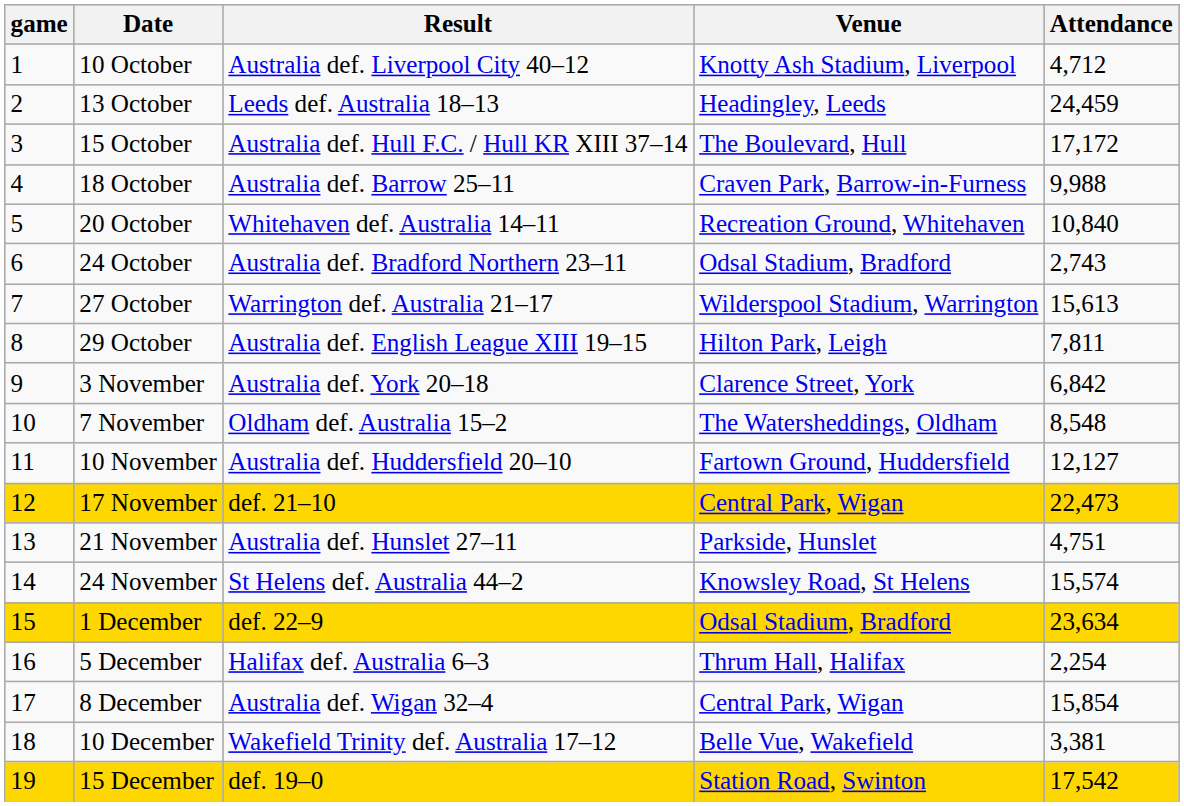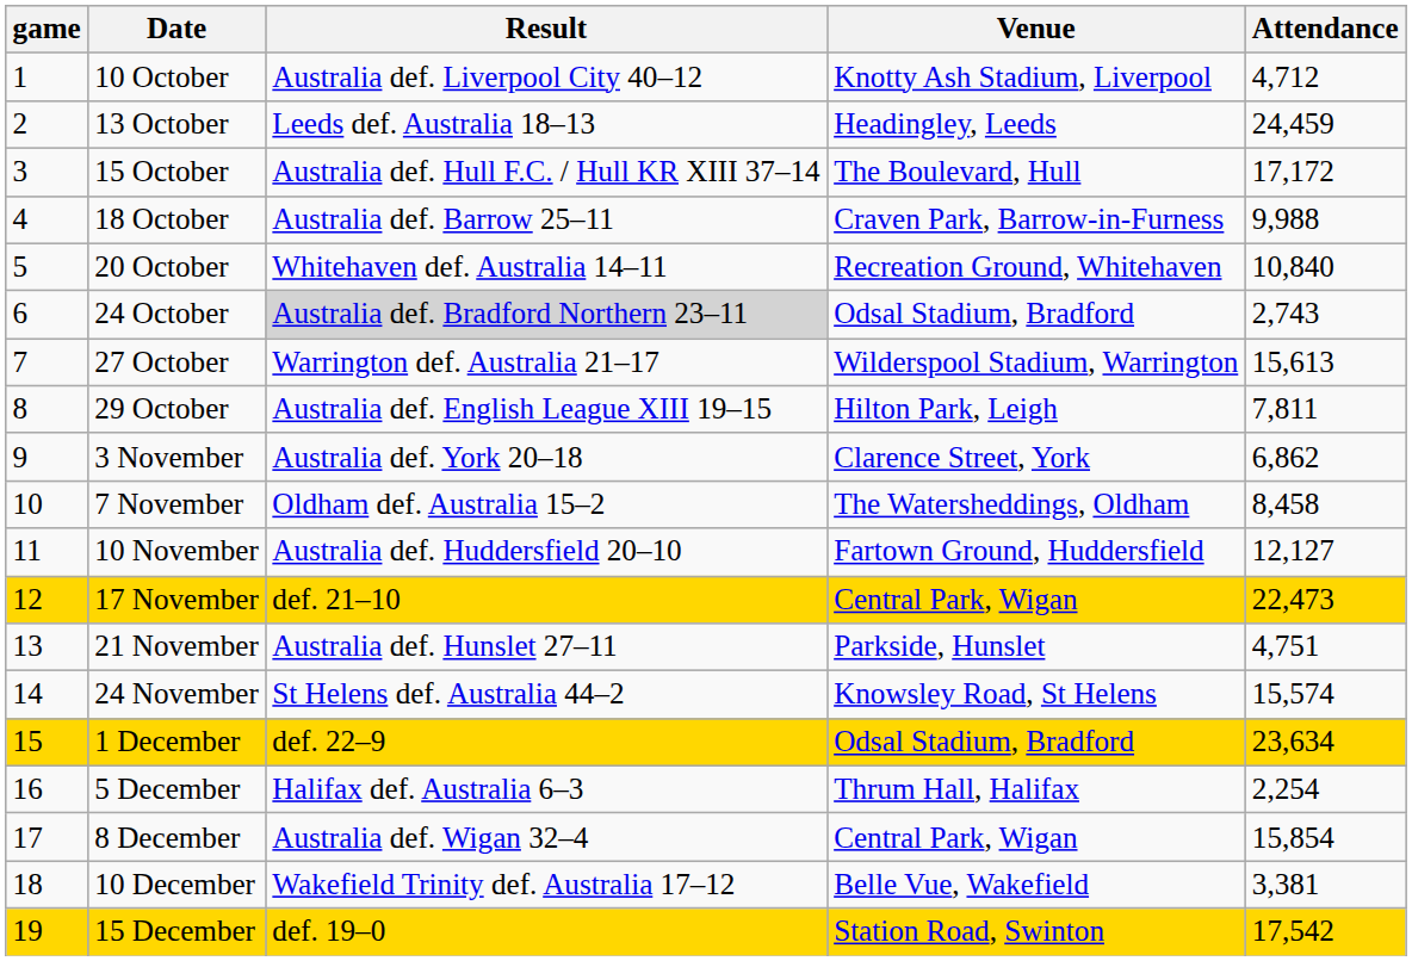24 October | Result: no background -> lightgrey background
3 November | Attendance: 6,842 -> 6,862
7 November | Attendance: 8,548 -> 8,458
